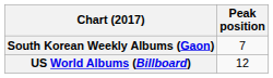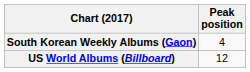South Korean Weekly Albums (Gaon) | Peak position: 7 -> 4
